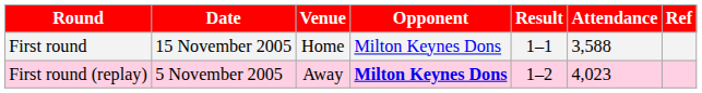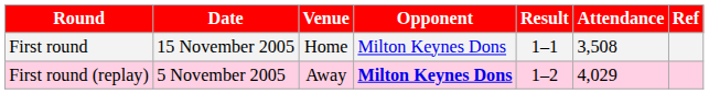First round | Attendance: 3,588 -> 3,508
First round (replay) | Attendance: 4,023 -> 4,029
